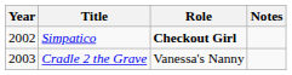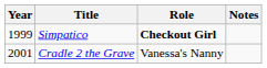Simpatico | Year: 2002 -> 1999
Cradle 2 the Grave | Year: 2003 -> 2001
